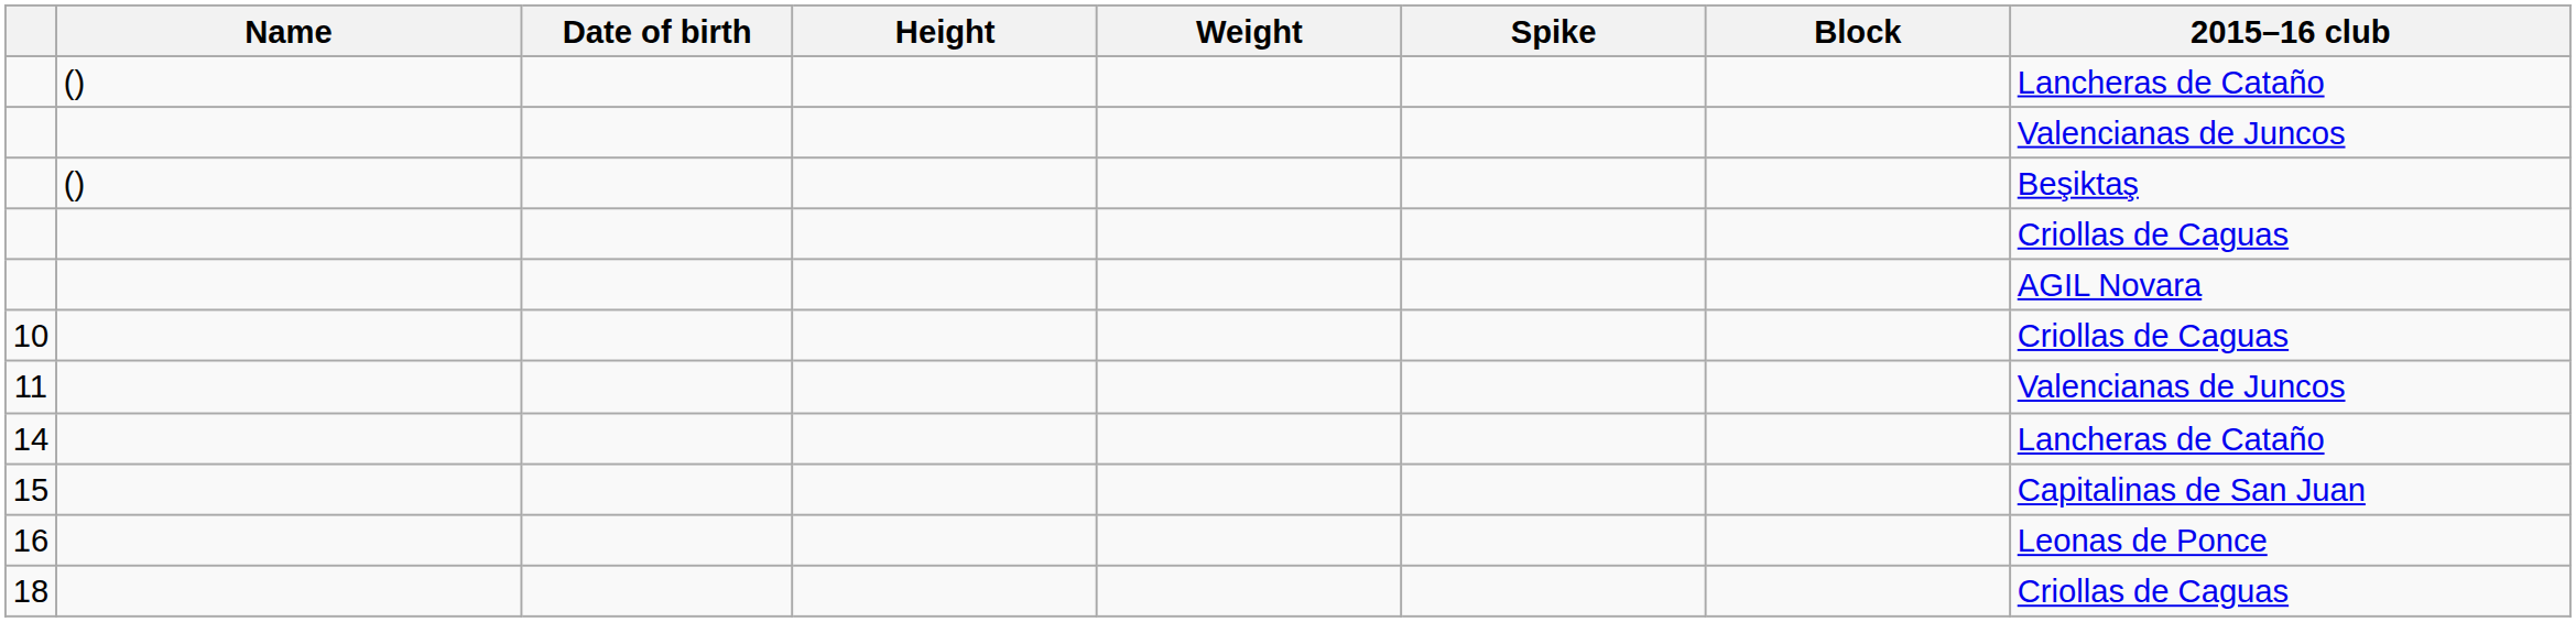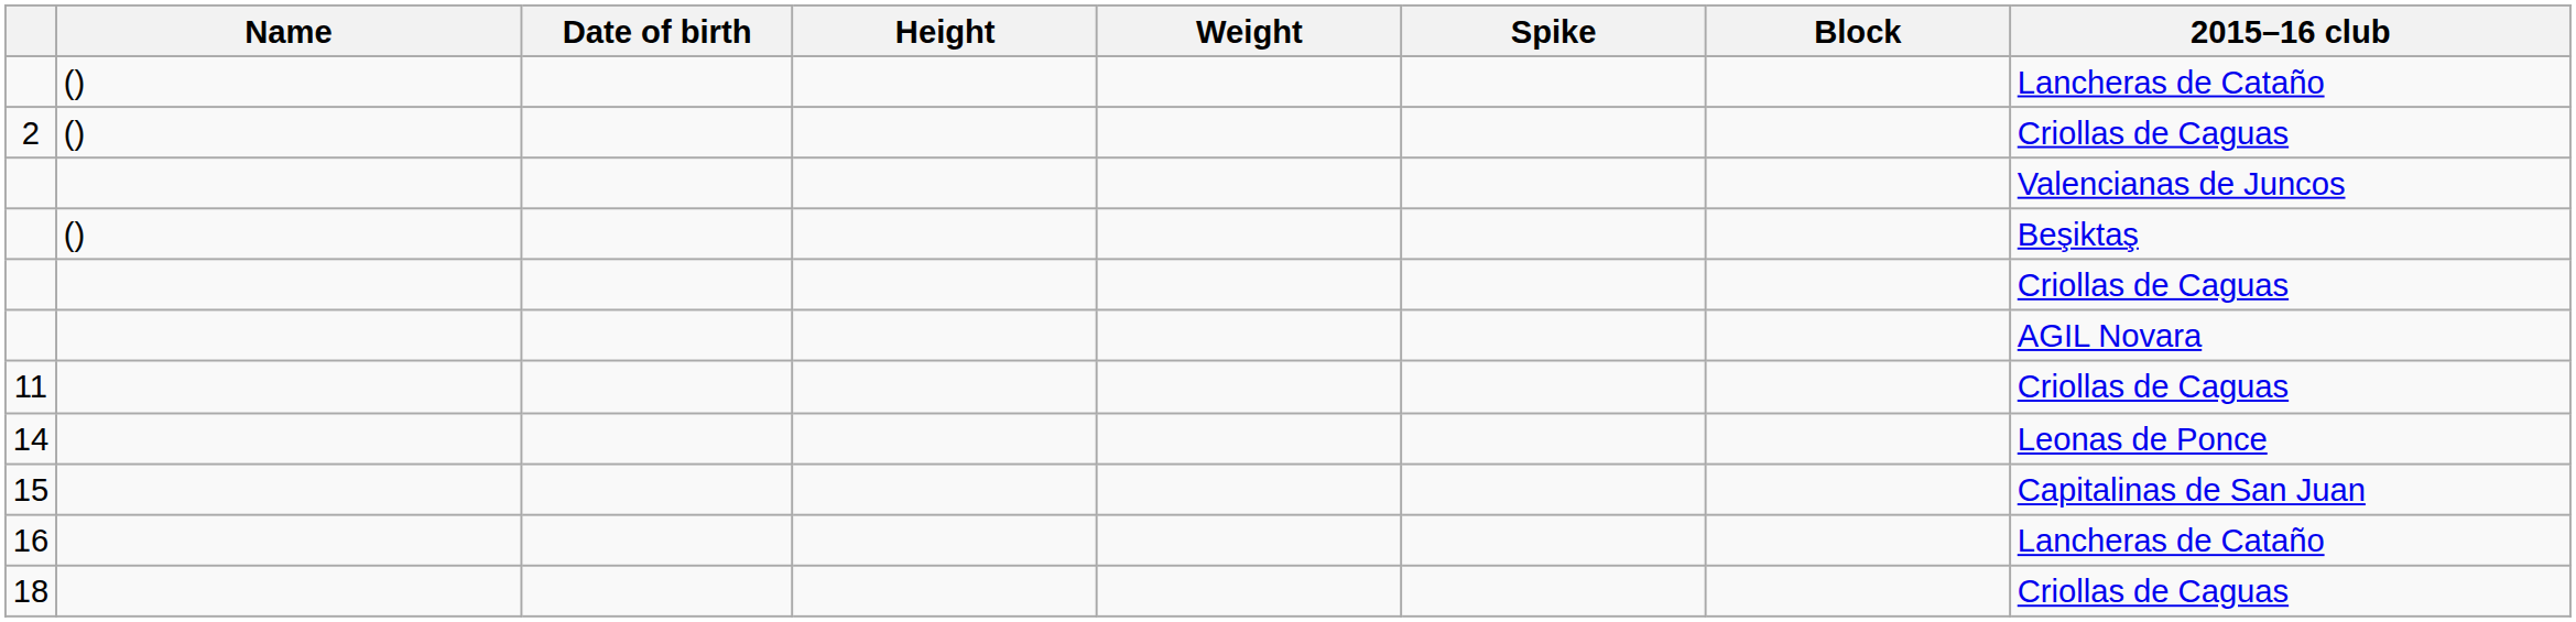+ row: 2 | () | Criollas de Caguas
- row: 10 | Criollas de Caguas
11 | 2015–16 club: Valencianas de Juncos -> Criollas de Caguas
14 | 2015–16 club: Lancheras de Cataño -> Leonas de Ponce
16 | 2015–16 club: Leonas de Ponce -> Lancheras de Cataño
